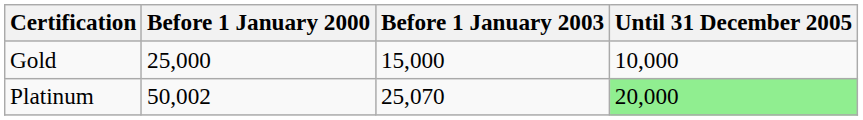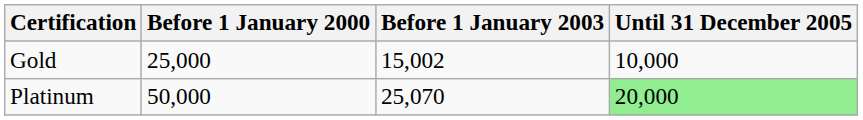Gold | Before 1 January 2003: 15,000 -> 15,002
Platinum | Before 1 January 2000: 50,002 -> 50,000
